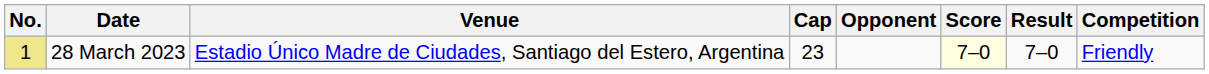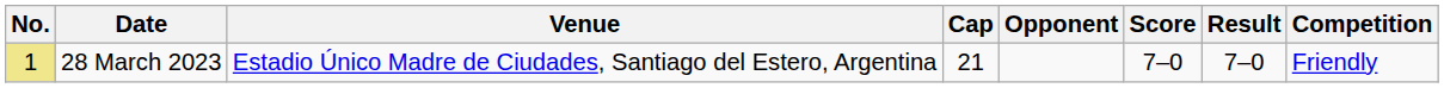28 March 2023 | Cap: 23 -> 21
28 March 2023 | Score: lightyellow background -> no background
